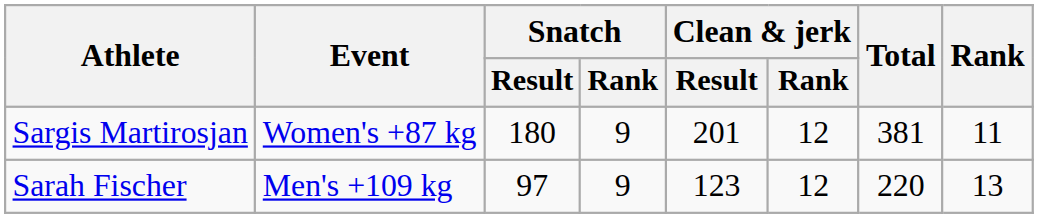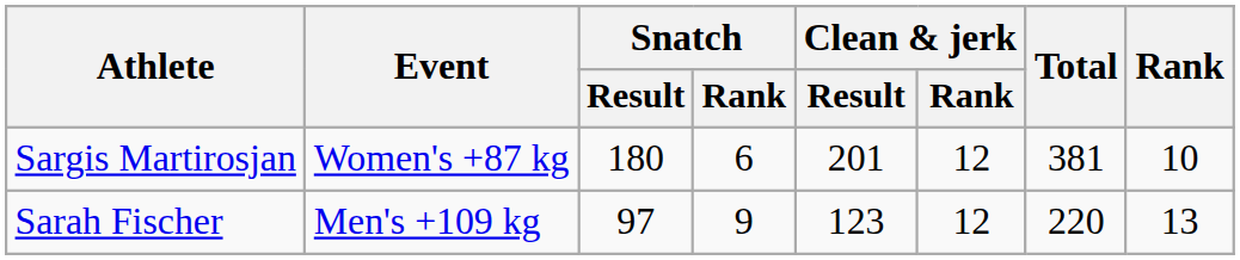Sargis Martirosjan | Snatch / Rank: 9 -> 6
Sargis Martirosjan | Rank: 11 -> 10
